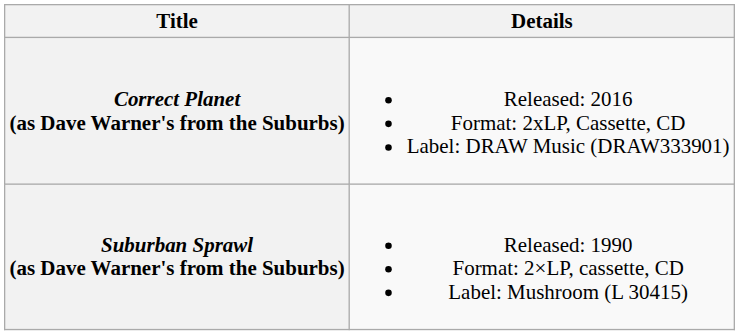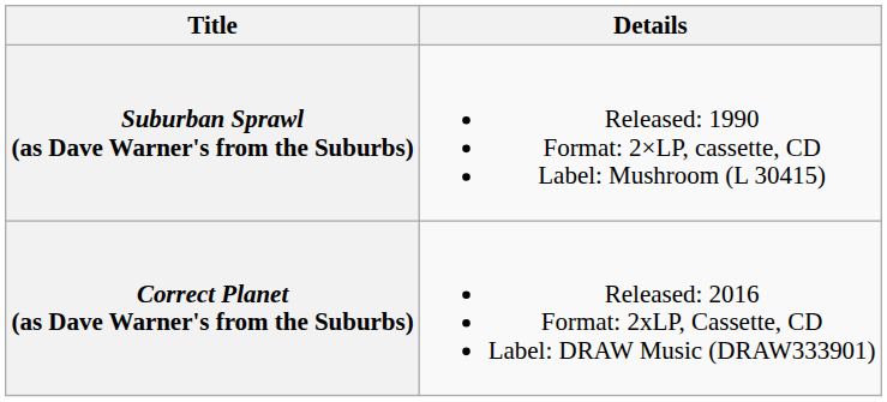rows swapped: Suburban Sprawl (as Dave Warner's from the Suburbs) <-> Correct Planet (as Dave Warner's from the Suburbs)
